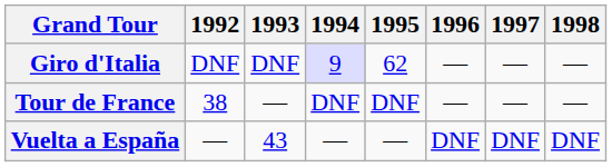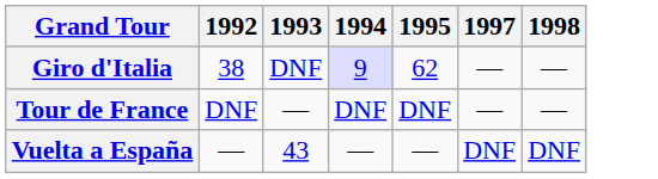- column: 1996 | — | — | DNF
Giro d'Italia | 1992: DNF -> 38
Tour de France | 1992: 38 -> DNF
